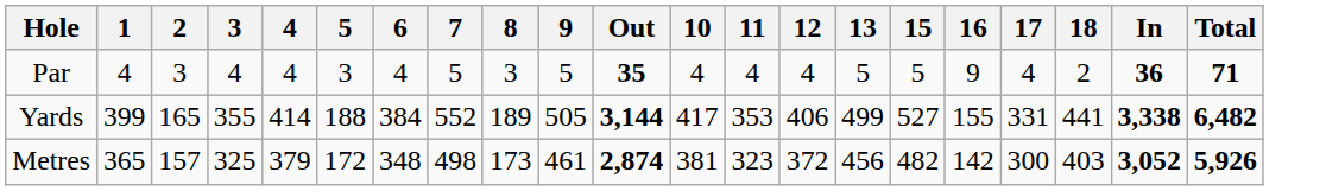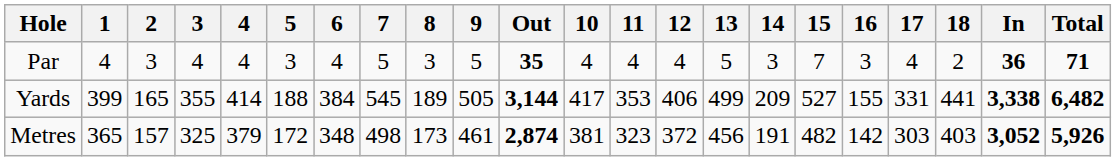+ column: 14 | 3 | 209 | 191
Par | 15: 5 -> 7
Par | 16: 9 -> 3
Yards | 7: 552 -> 545
Metres | 17: 300 -> 303
